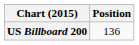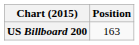US Billboard 200 | Position: 136 -> 163
